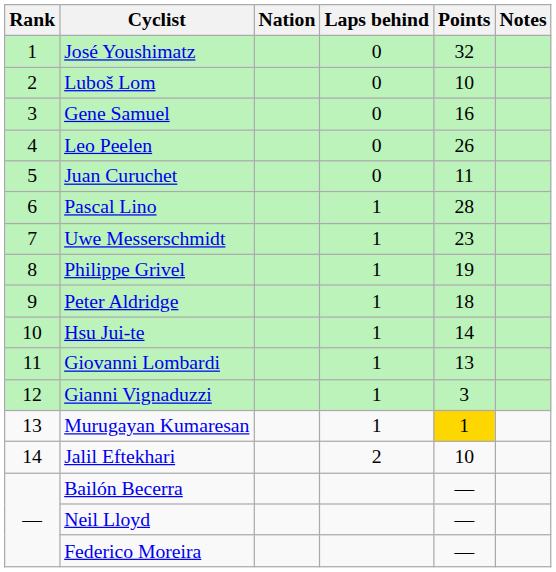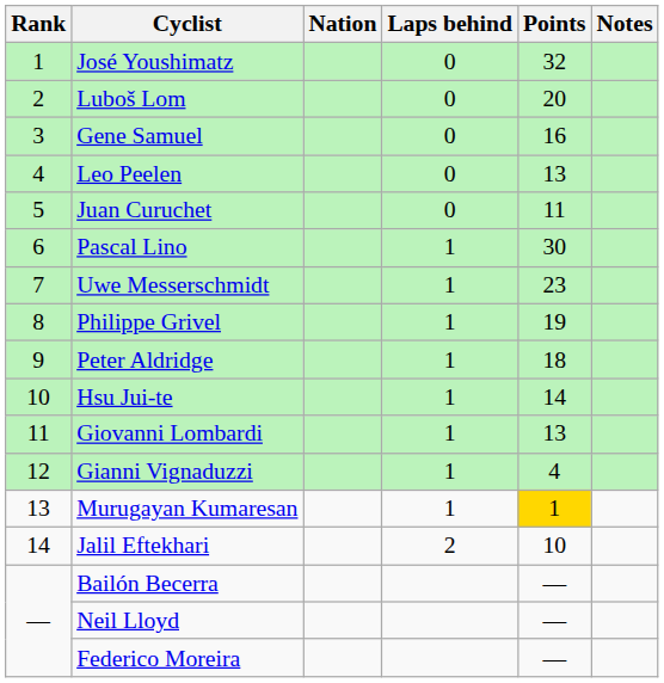Luboš Lom | Points: 10 -> 20
Leo Peelen | Points: 26 -> 13
Pascal Lino | Points: 28 -> 30
Gianni Vignaduzzi | Points: 3 -> 4
